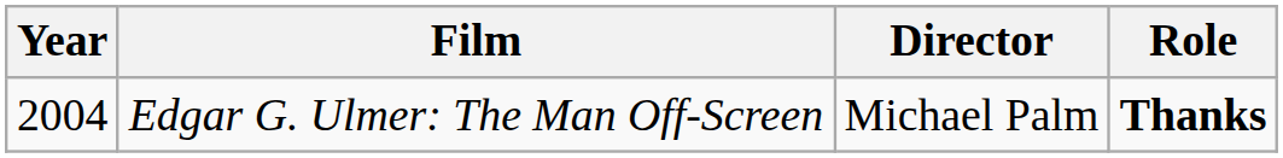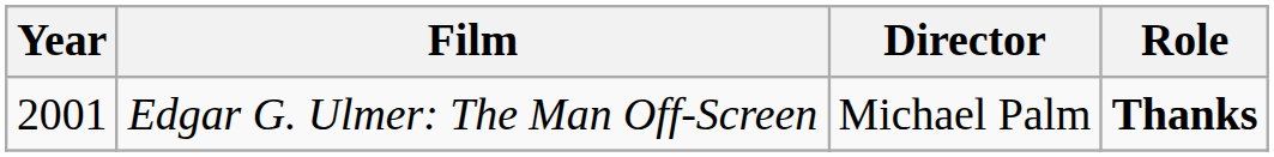Edgar G. Ulmer: The Man Off-Screen | Year: 2004 -> 2001
